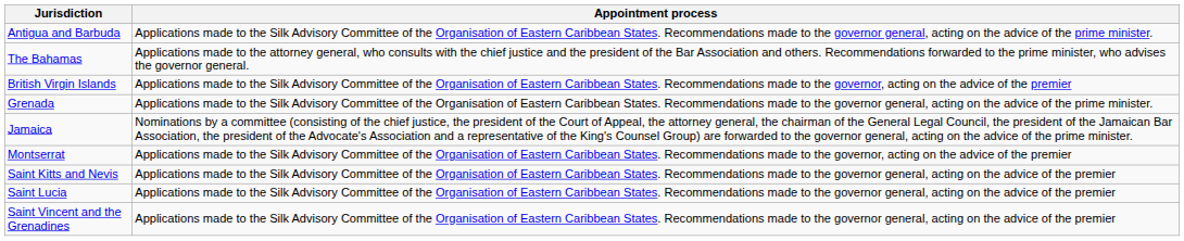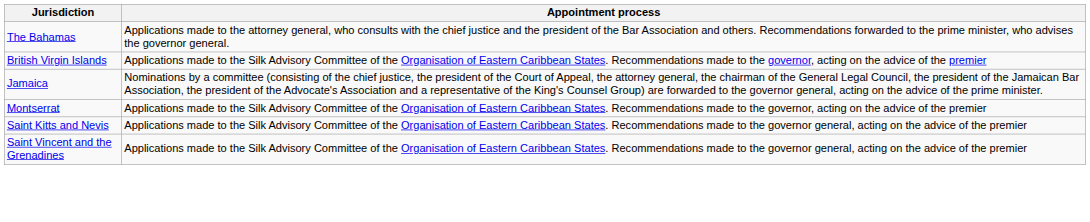- row: Antigua and Barbuda | Applications made to the Silk Advisory Committee of the Organisation of Eastern Caribbean States. Recommendations made to the governor general, acting on the advice of the prime minister.
- row: Grenada | Applications made to the Silk Advisory Committee of the Organisation of Eastern Caribbean States. Recommendations made to the governor general, acting on the advice of the prime minister.
- row: Saint Lucia | Applications made to the Silk Advisory Committee of the Organisation of Eastern Caribbean States. Recommendations made to the governor general, acting on the advice of the premier
